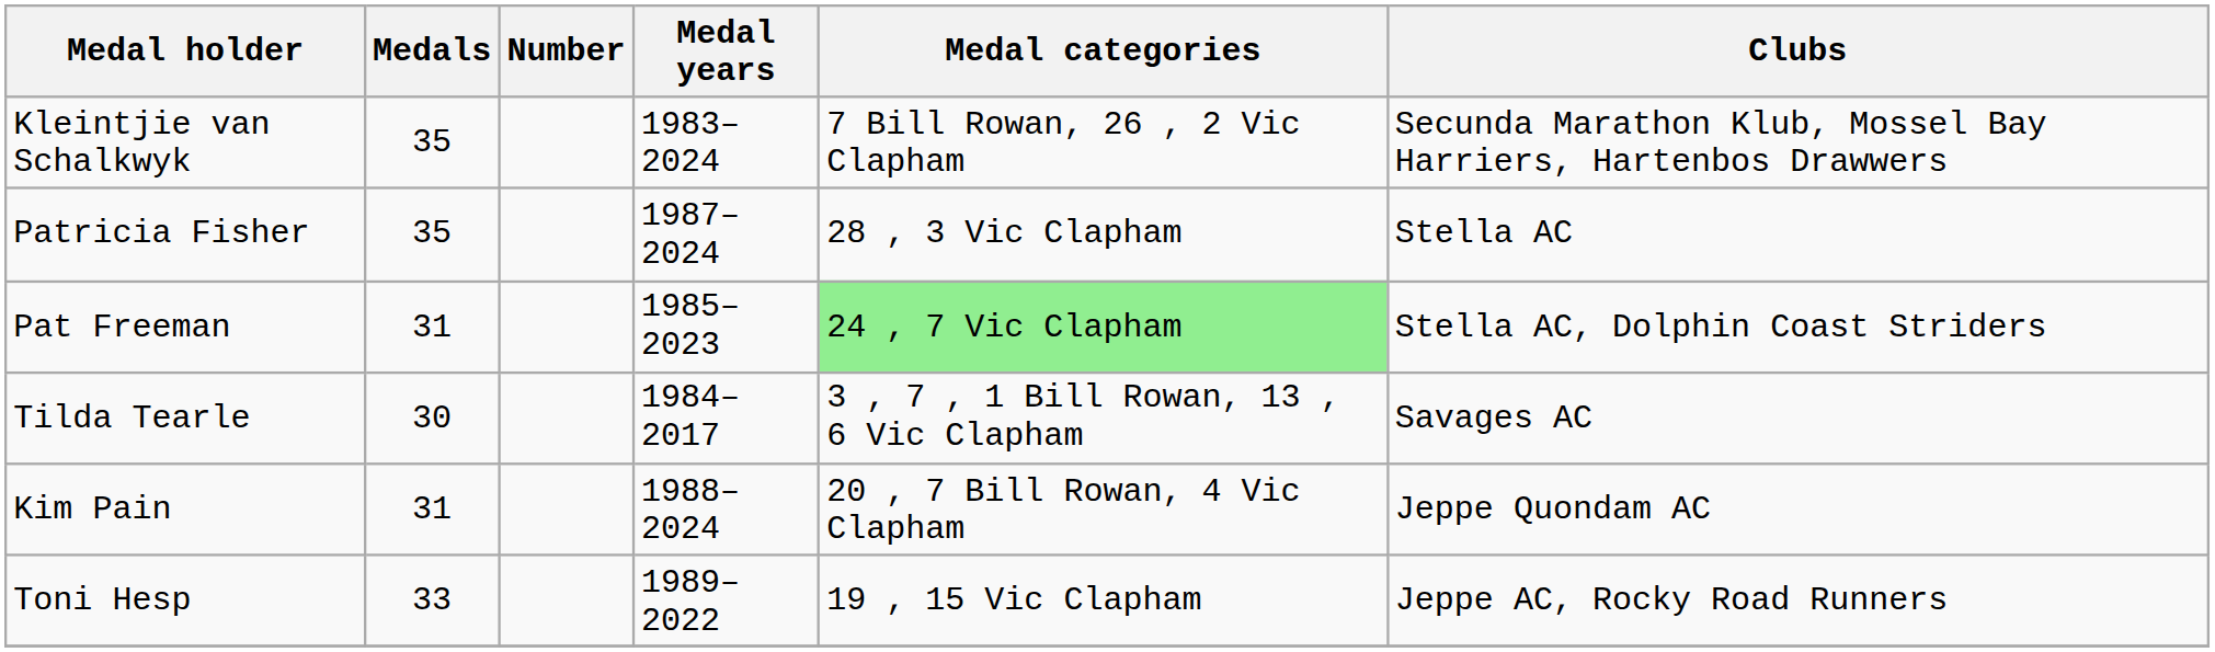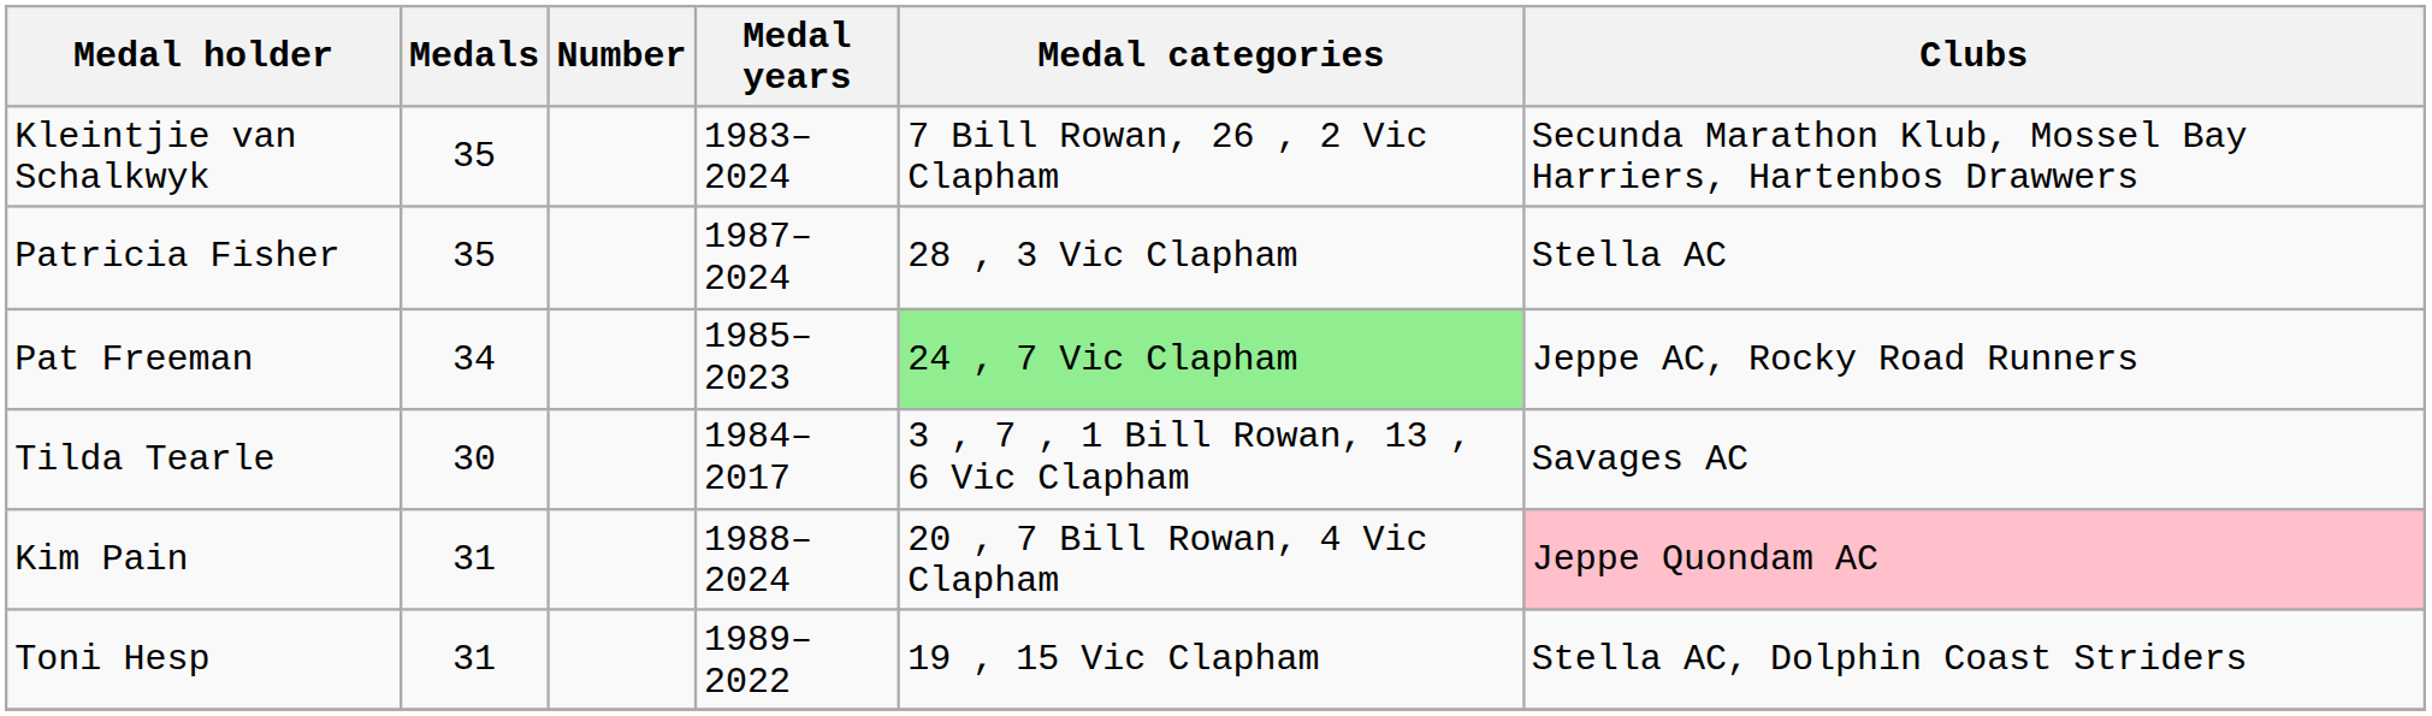Pat Freeman | Medals: 31 -> 34
Pat Freeman | Clubs: Stella AC, Dolphin Coast Striders -> Jeppe AC, Rocky Road Runners
Kim Pain | Clubs: no background -> pink background
Toni Hesp | Medals: 33 -> 31
Toni Hesp | Clubs: Jeppe AC, Rocky Road Runners -> Stella AC, Dolphin Coast Striders
